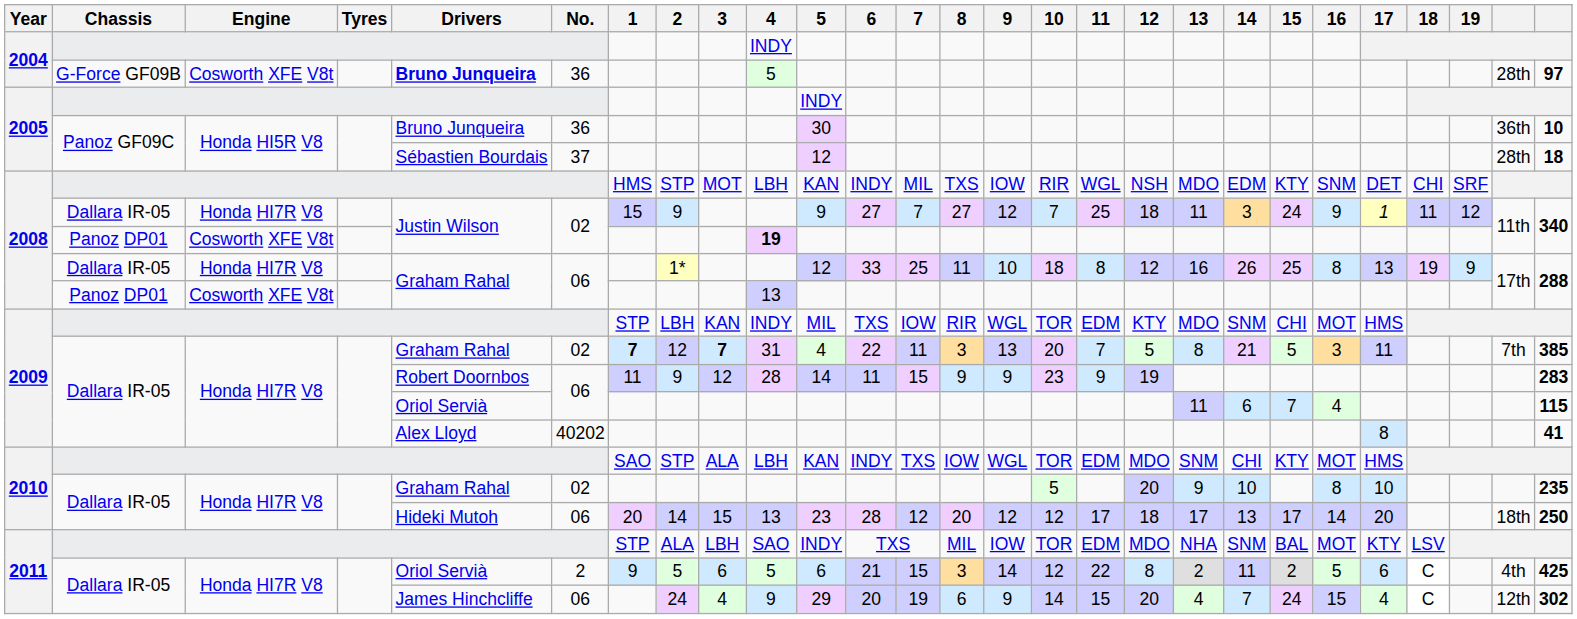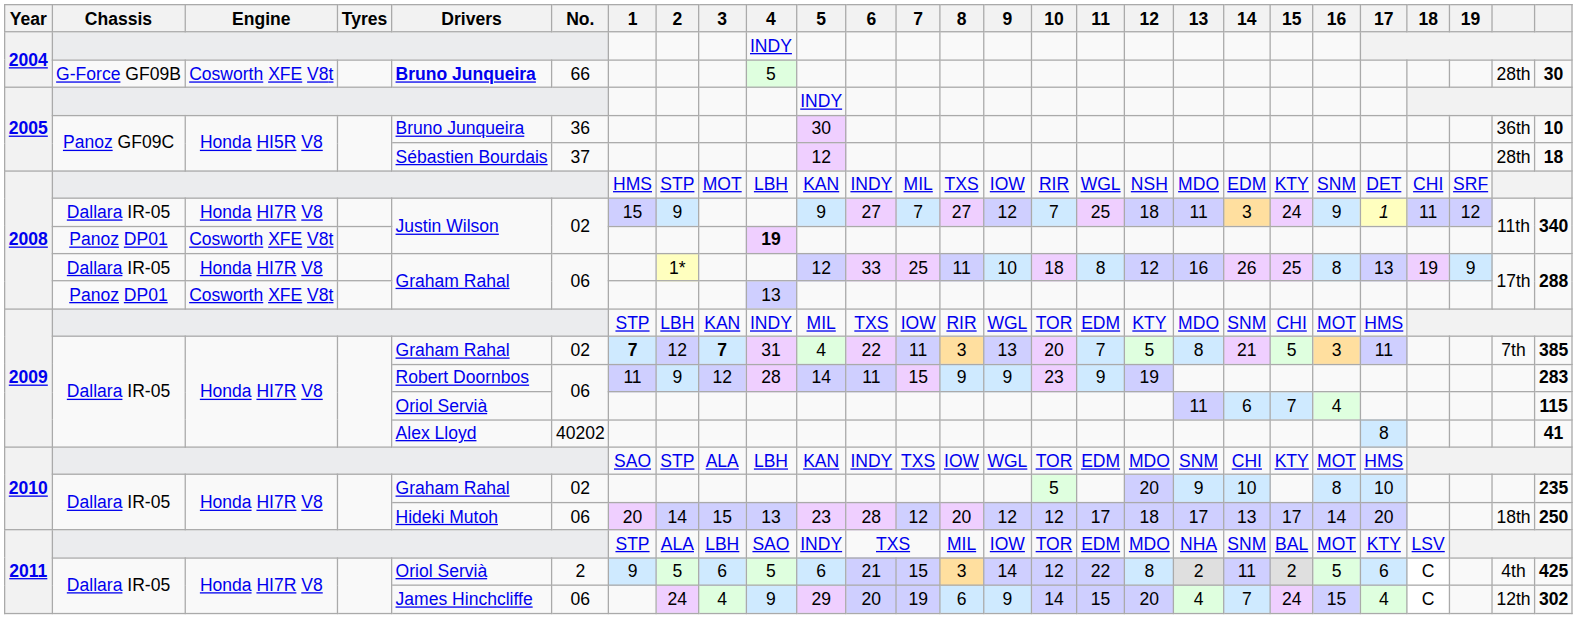2004 / G-Force GF09B | No.: 36 -> 66
2004 / G-Force GF09B | column 27: 97 -> 30
